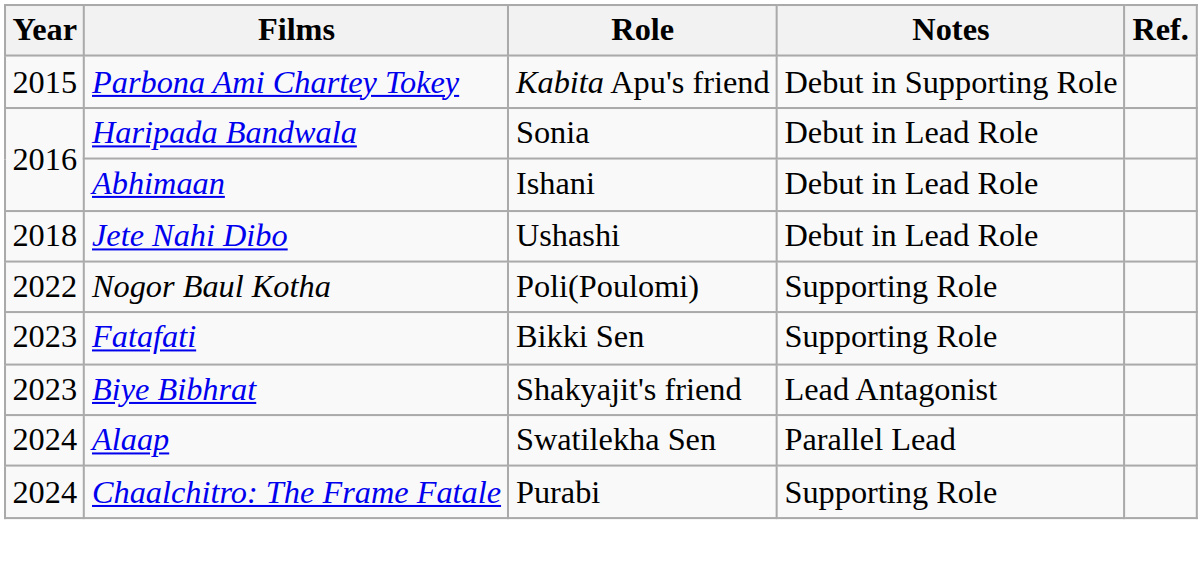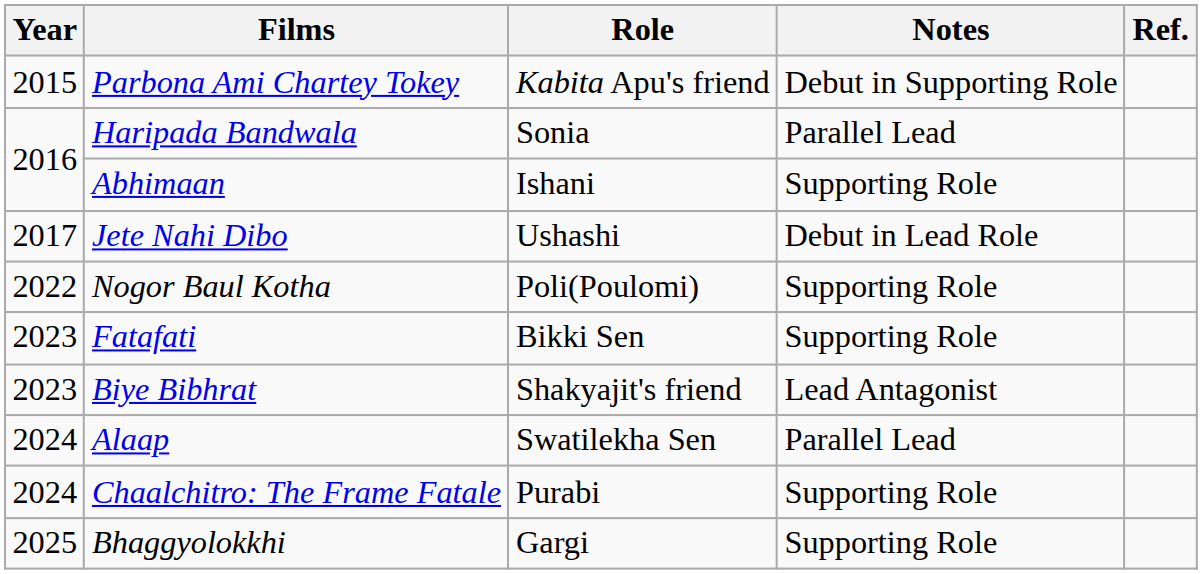Haripada Bandwala | Notes: Debut in Lead Role -> Parallel Lead
Abhimaan | Notes: Debut in Lead Role -> Supporting Role
Jete Nahi Dibo | Year: 2018 -> 2017
+ row: 2025 | Bhaggyolokkhi | Gargi | Supporting Role
